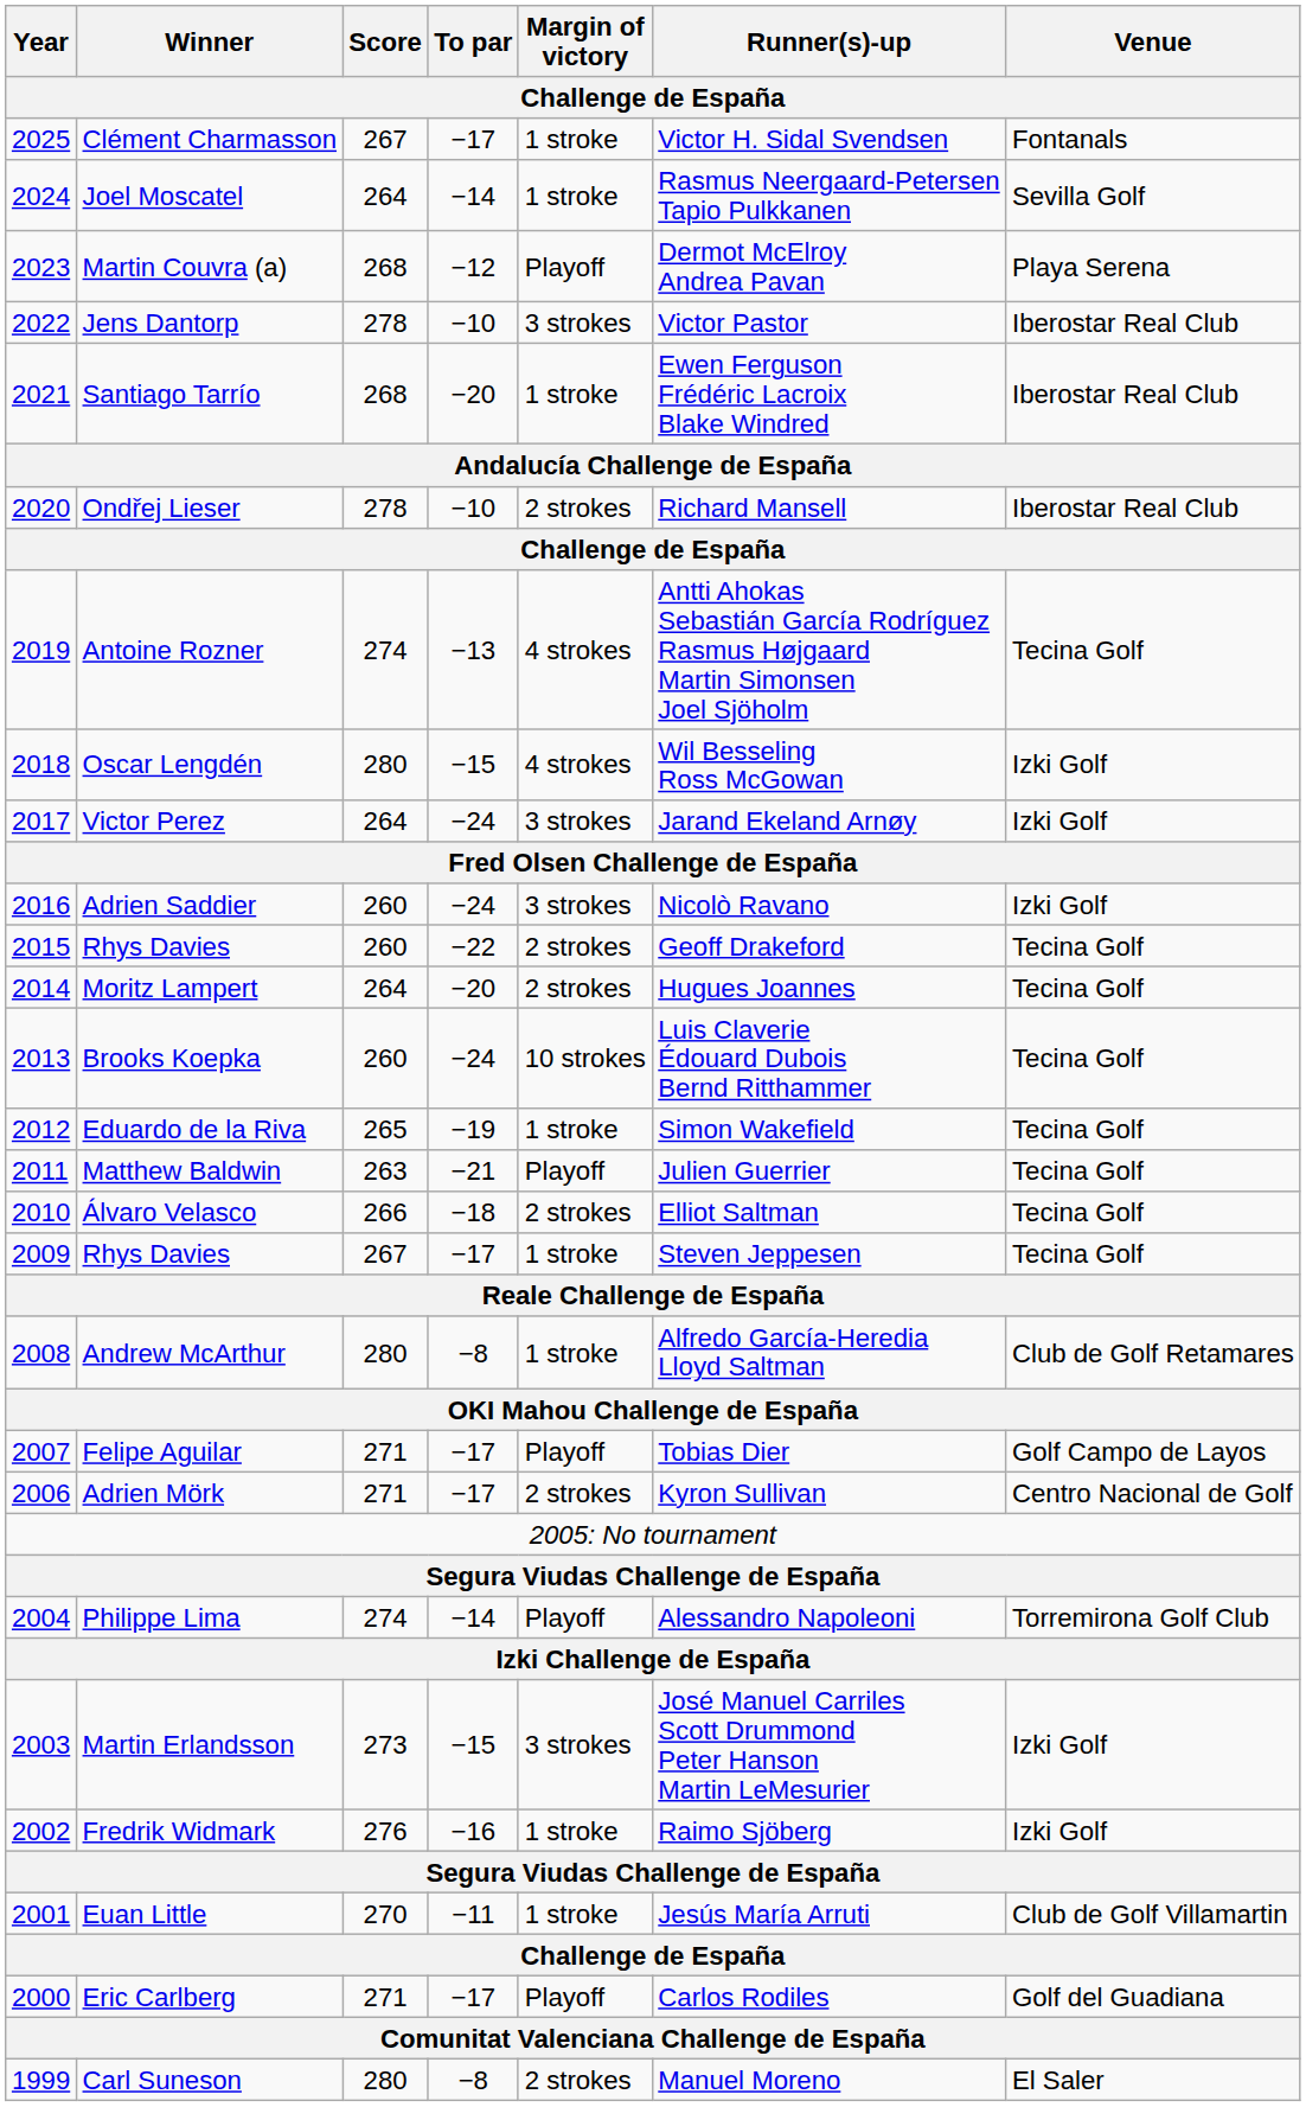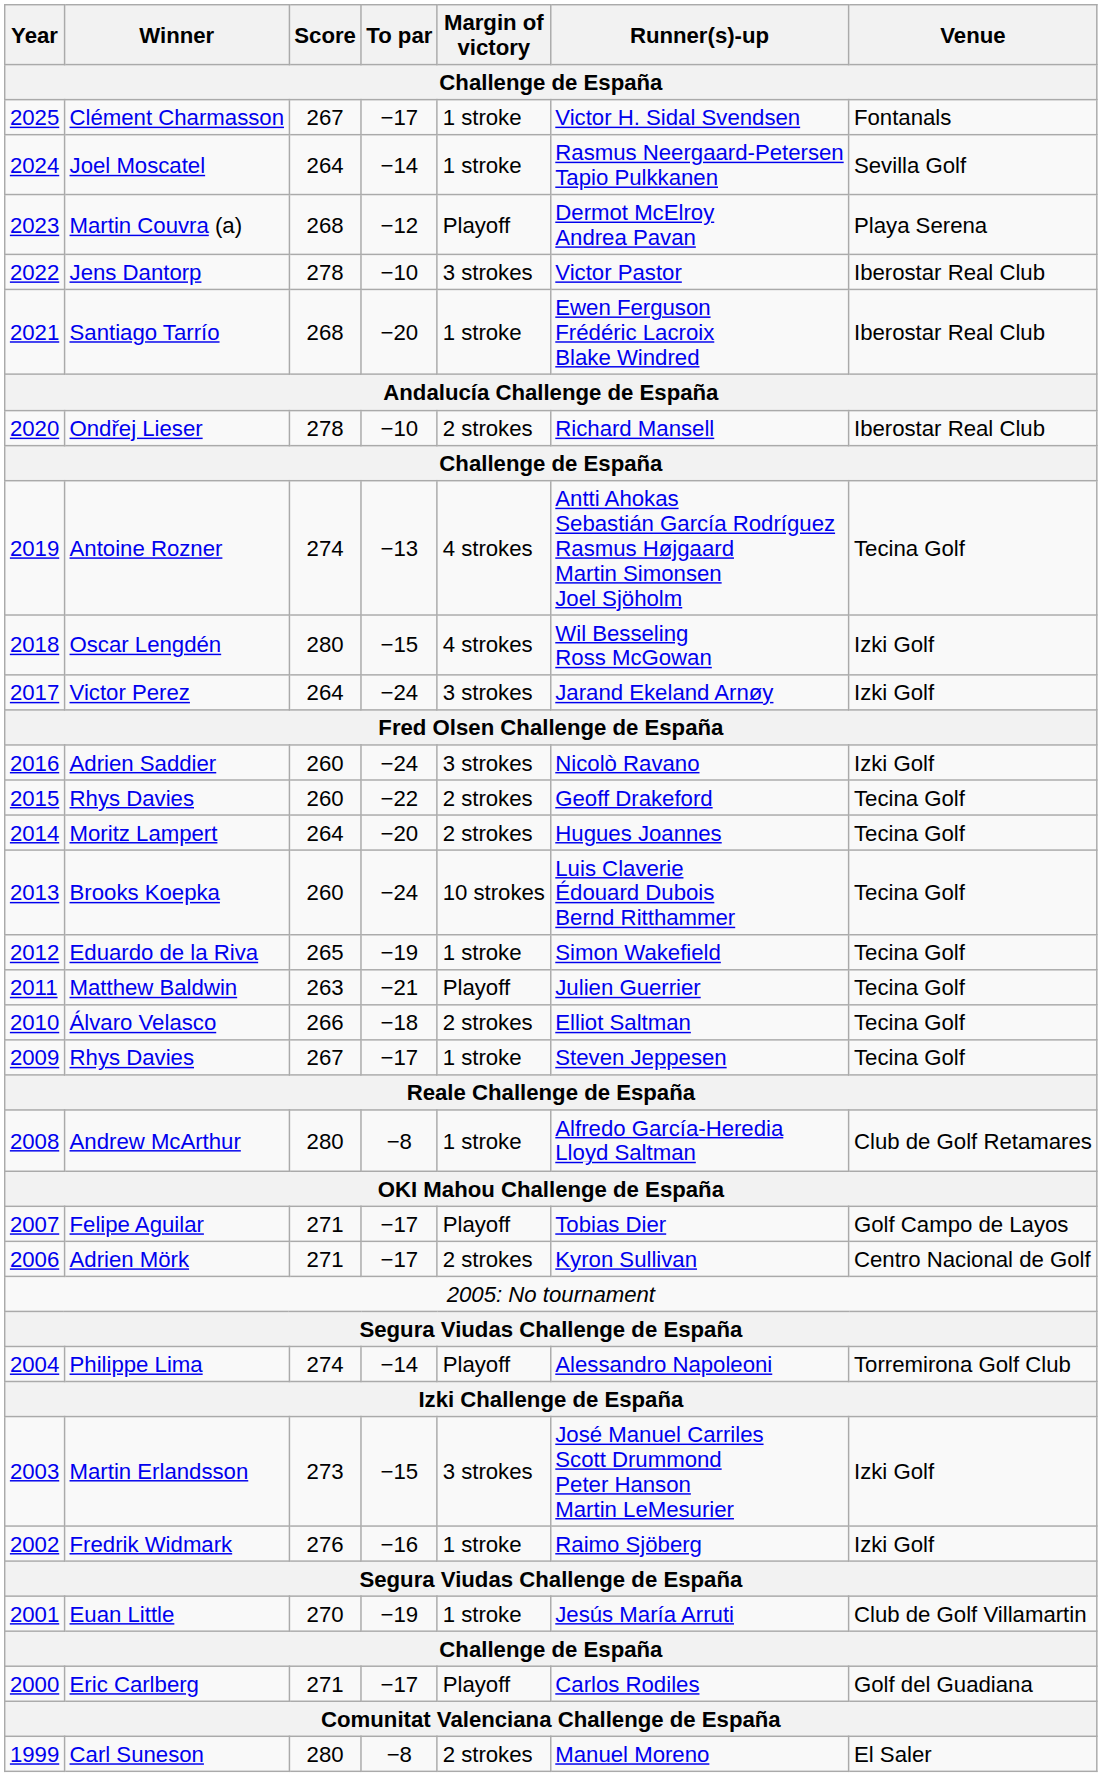Euan Little | To par: −11 -> −19
